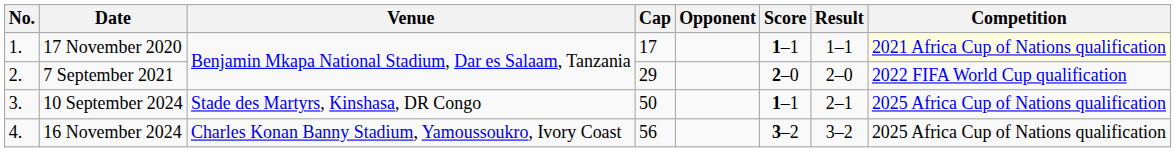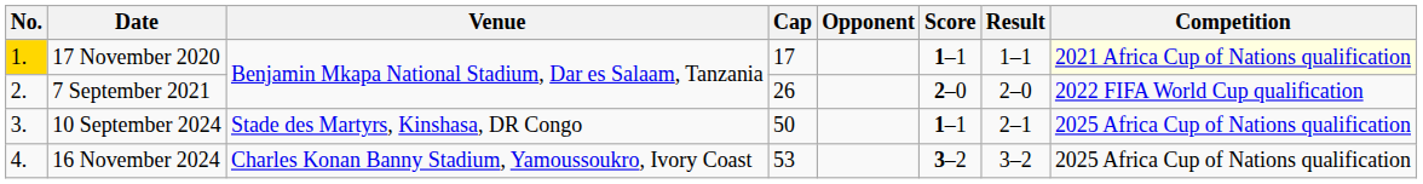17 November 2020 | No.: no background -> gold background
7 September 2021 | Cap: 29 -> 26
16 November 2024 | Cap: 56 -> 53
